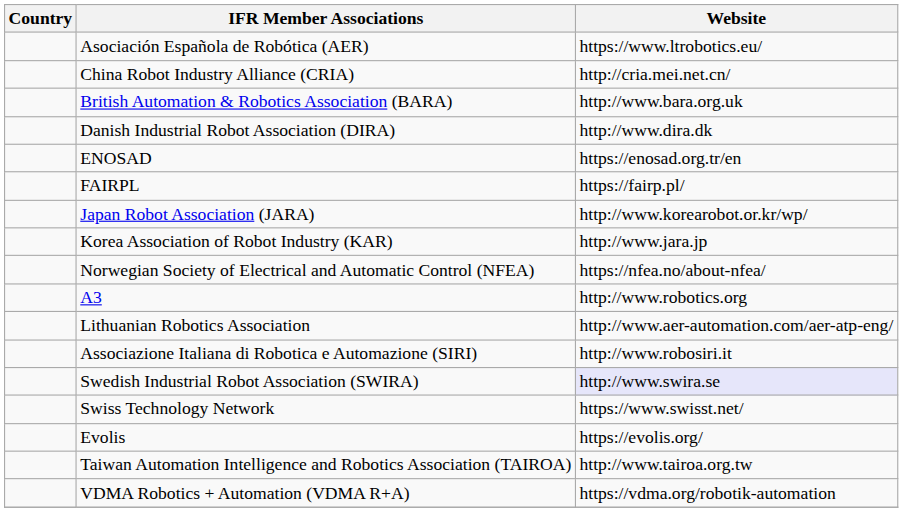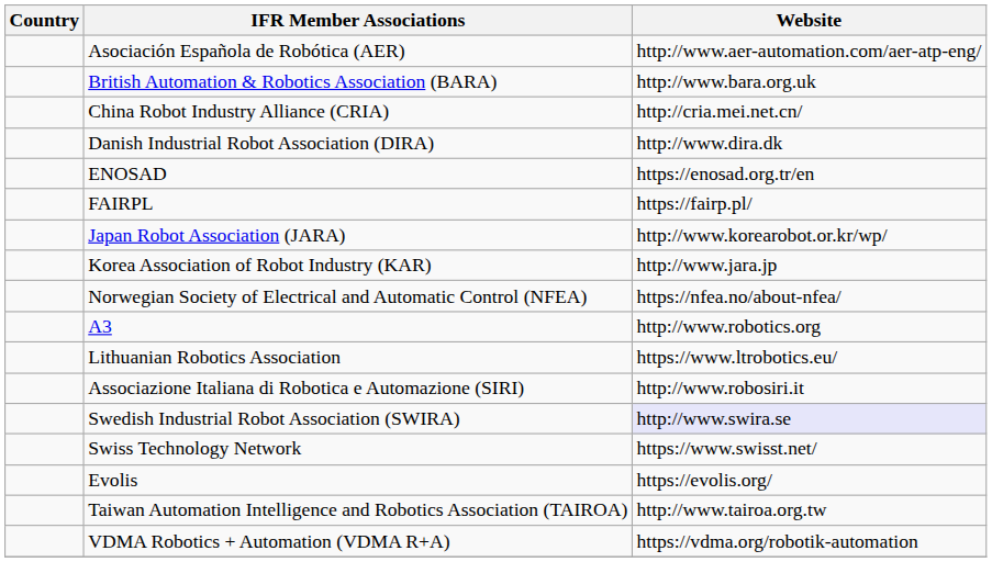Asociación Española de Robótica (AER) | Website: https://www.ltrobotics.eu/ -> http://www.aer-automation.com/aer-atp-eng/
rows swapped: British Automation & Robotics Association (BARA) <-> China Robot Industry Alliance (CRIA)
Lithuanian Robotics Association | Website: http://www.aer-automation.com/aer-atp-eng/ -> https://www.ltrobotics.eu/
